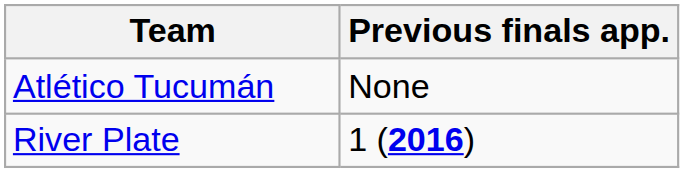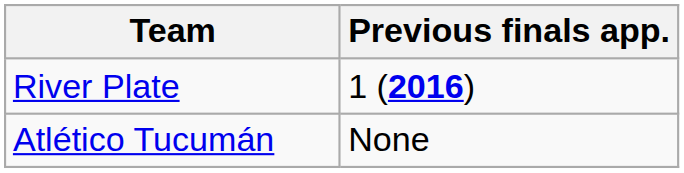rows swapped: River Plate <-> Atlético Tucumán
